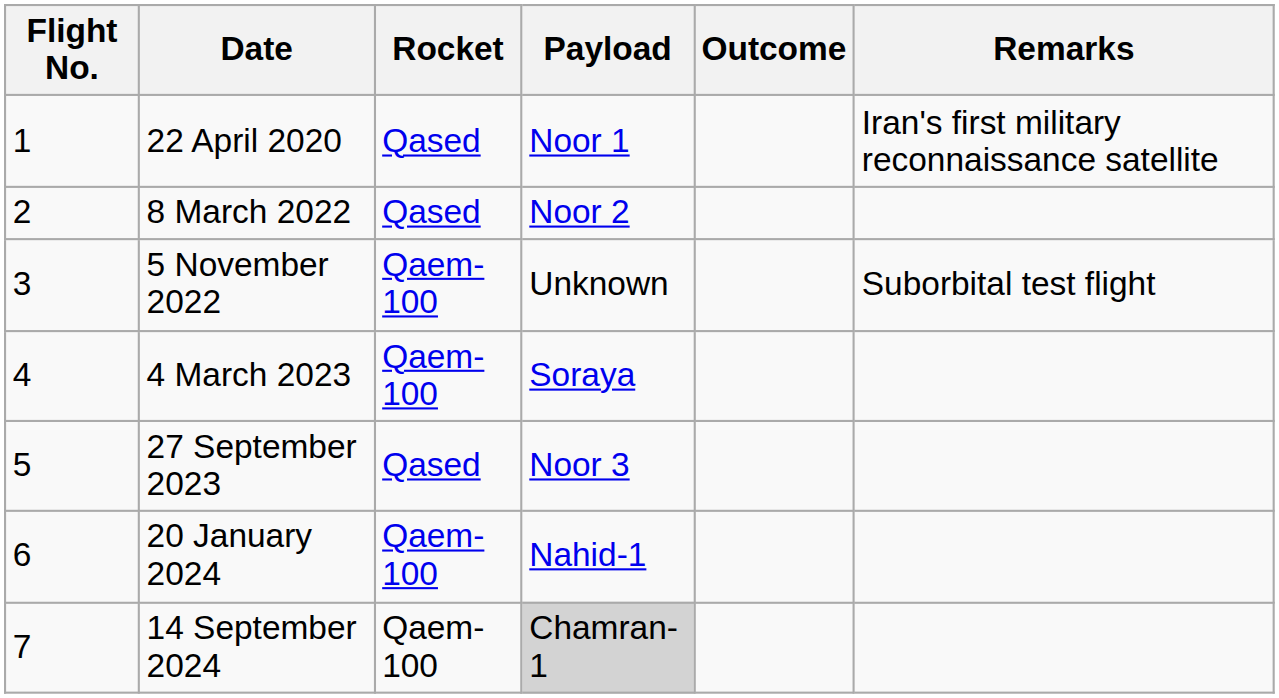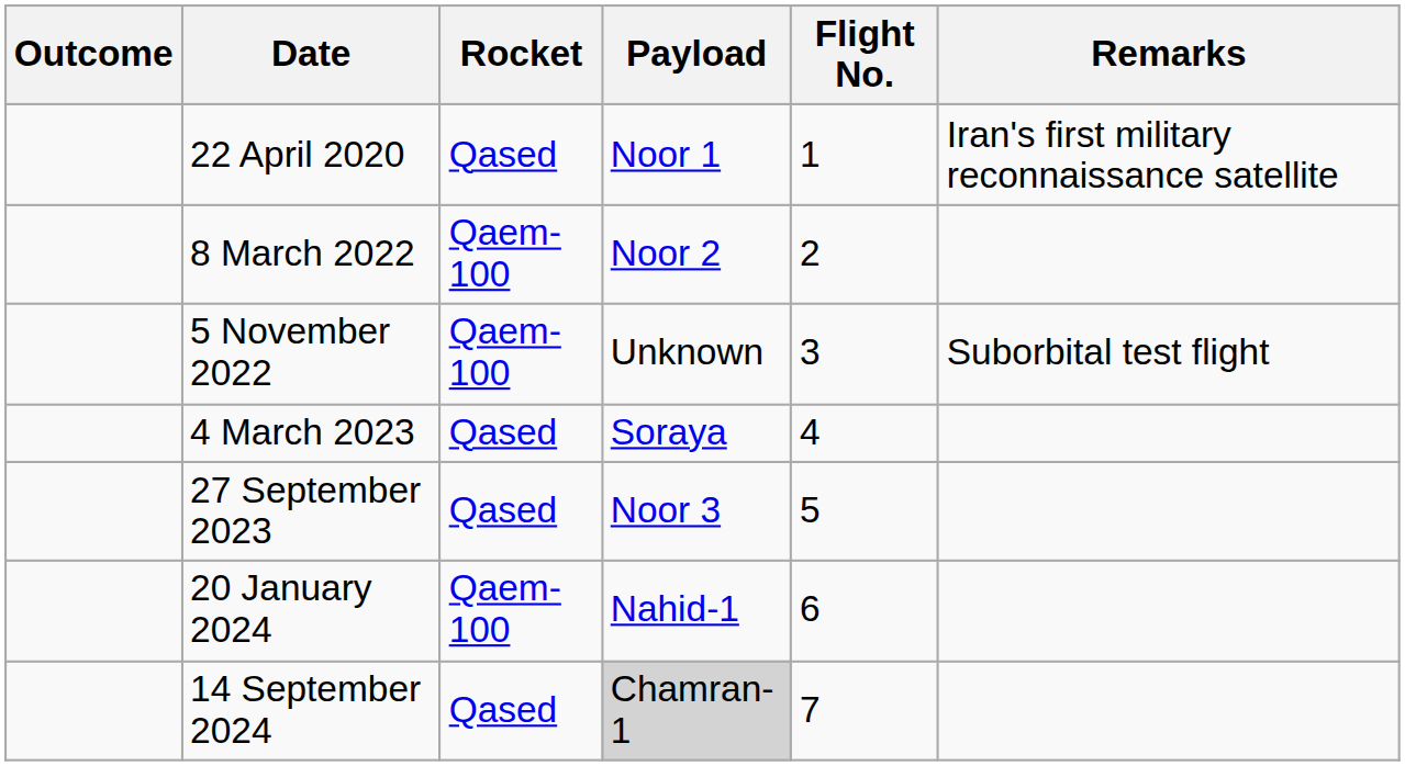columns swapped: Flight No. <-> Outcome
8 March 2022 | Rocket: Qased -> Qaem-100
4 March 2023 | Rocket: Qaem-100 -> Qased
14 September 2024 | Rocket: Qaem-100 -> Qased
